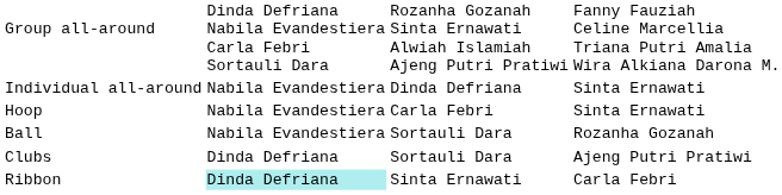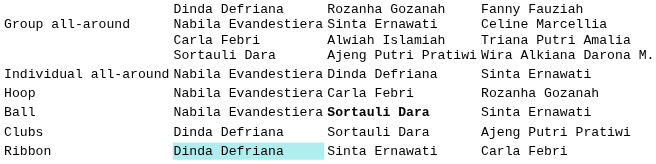Hoop | column 4: Sinta Ernawati -> Rozanha Gozanah
Ball | column 3: normal -> bold
Ball | column 4: Rozanha Gozanah -> Sinta Ernawati
